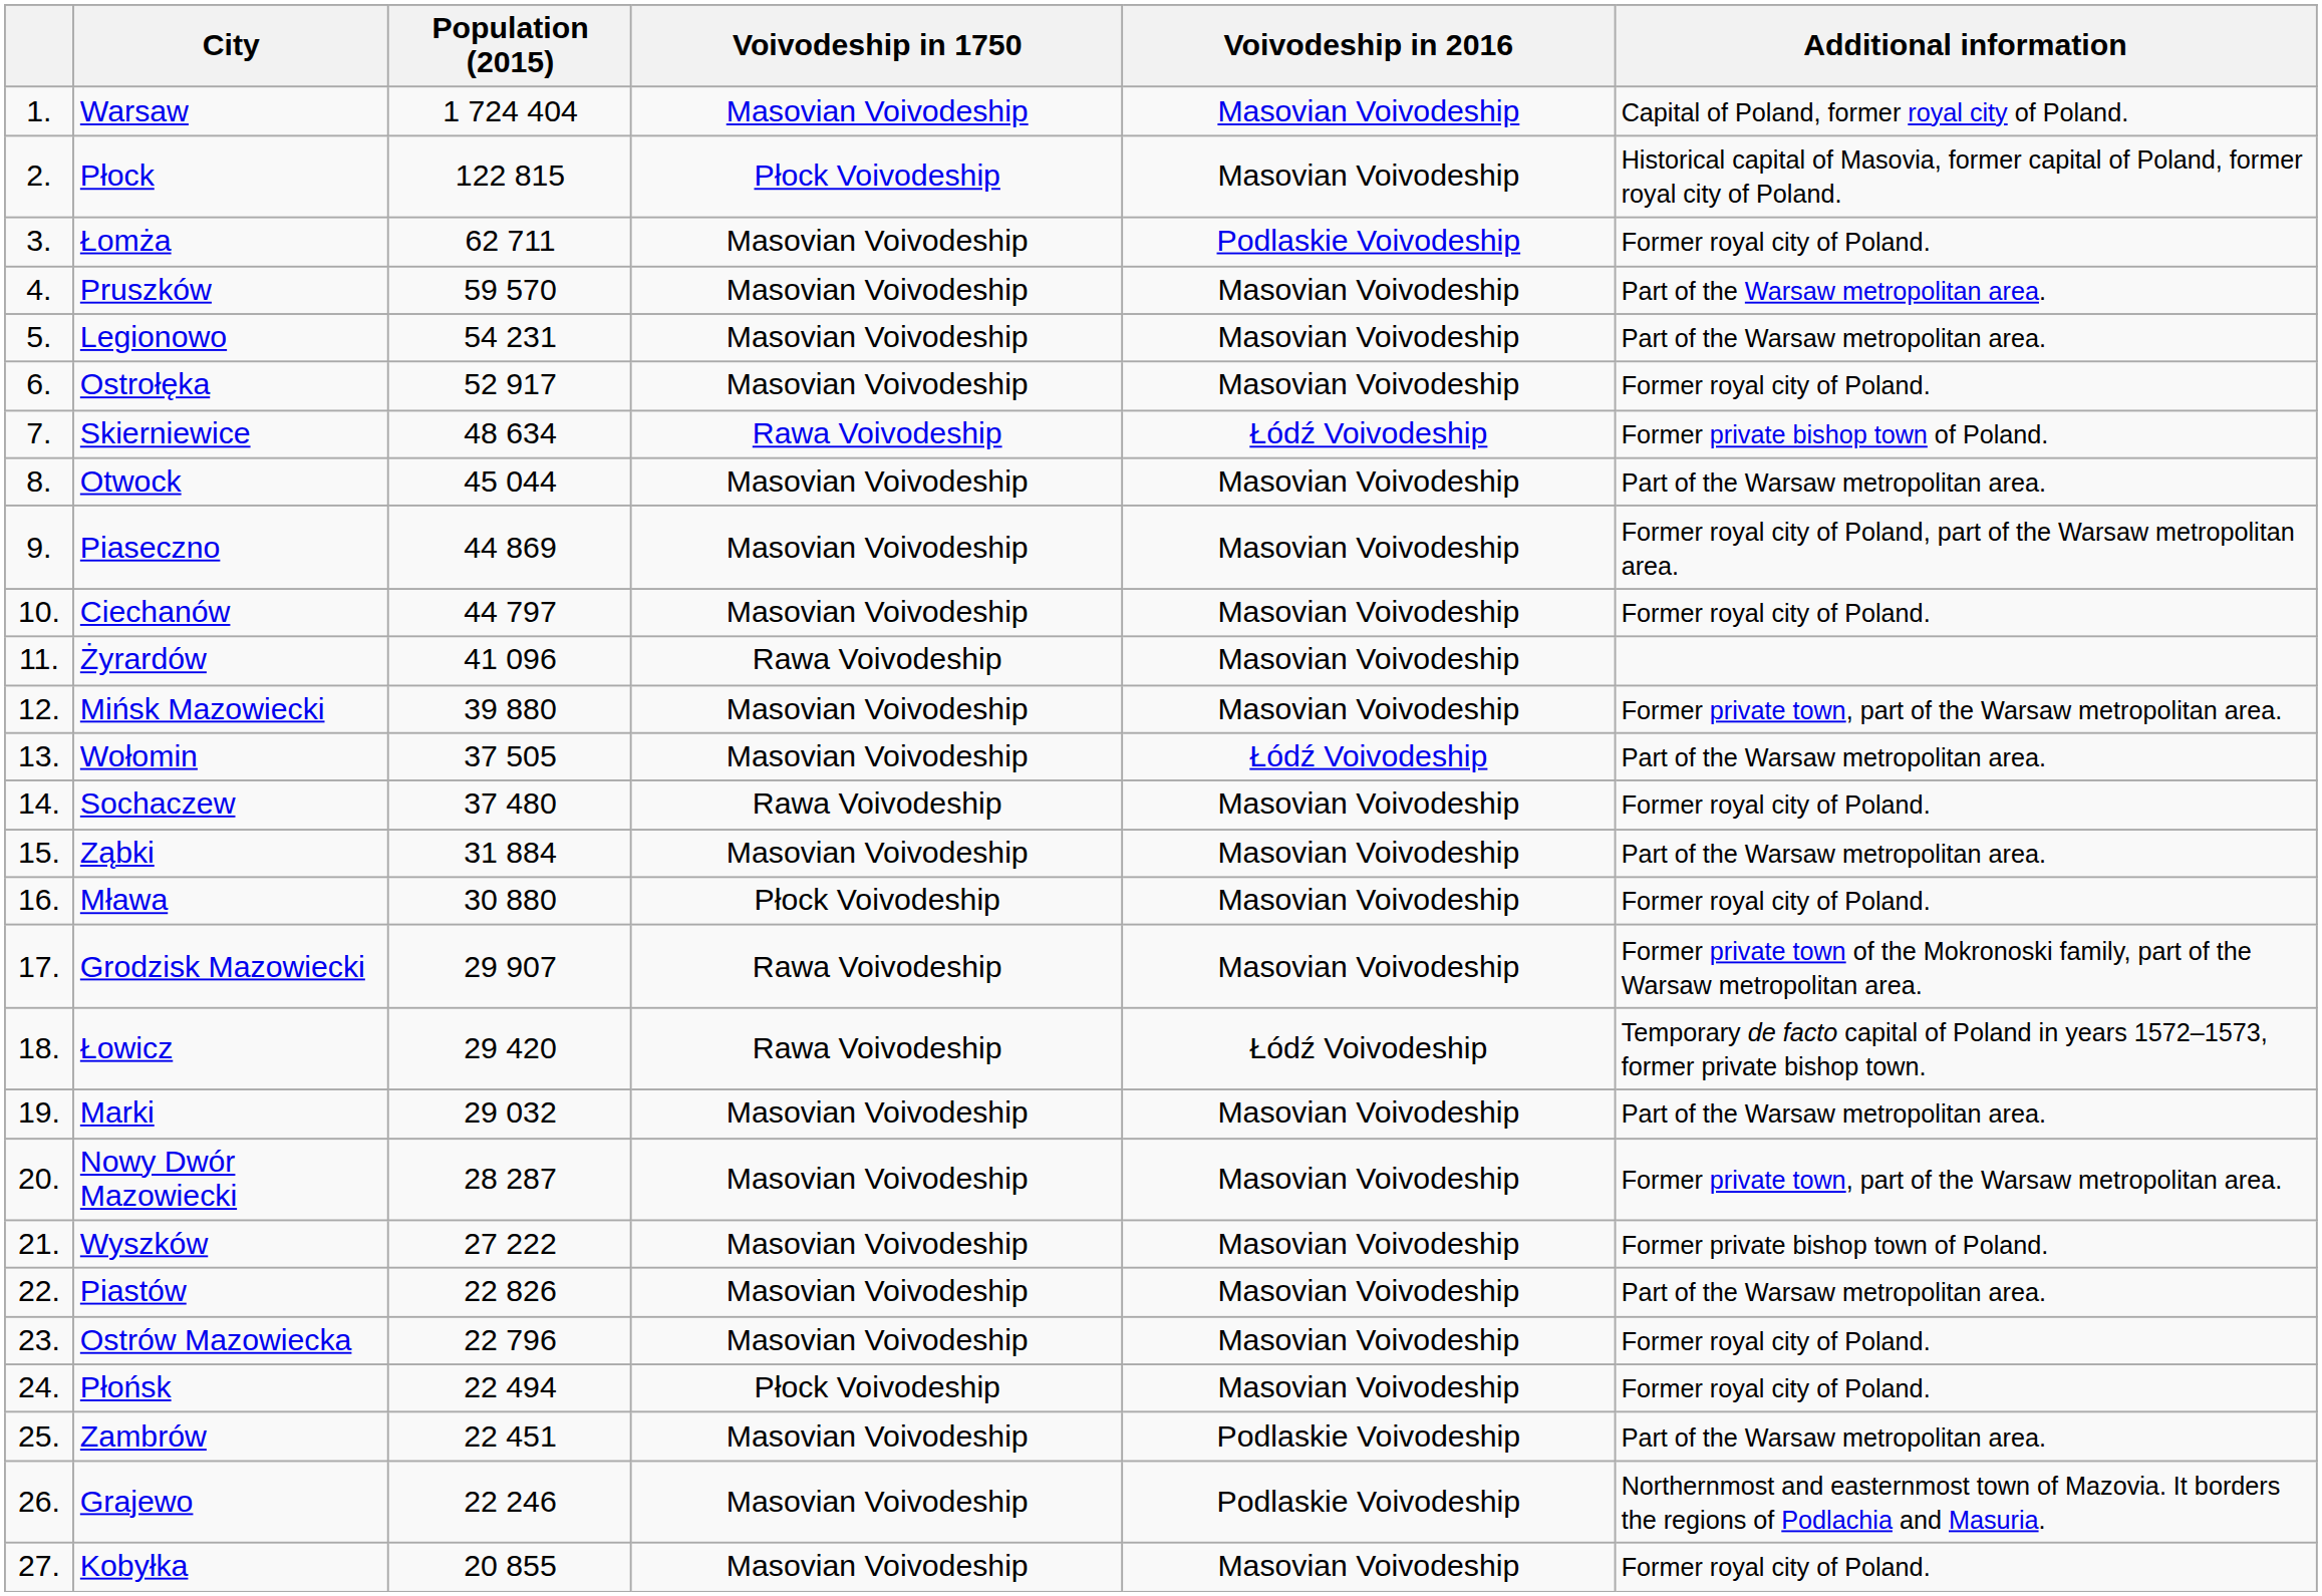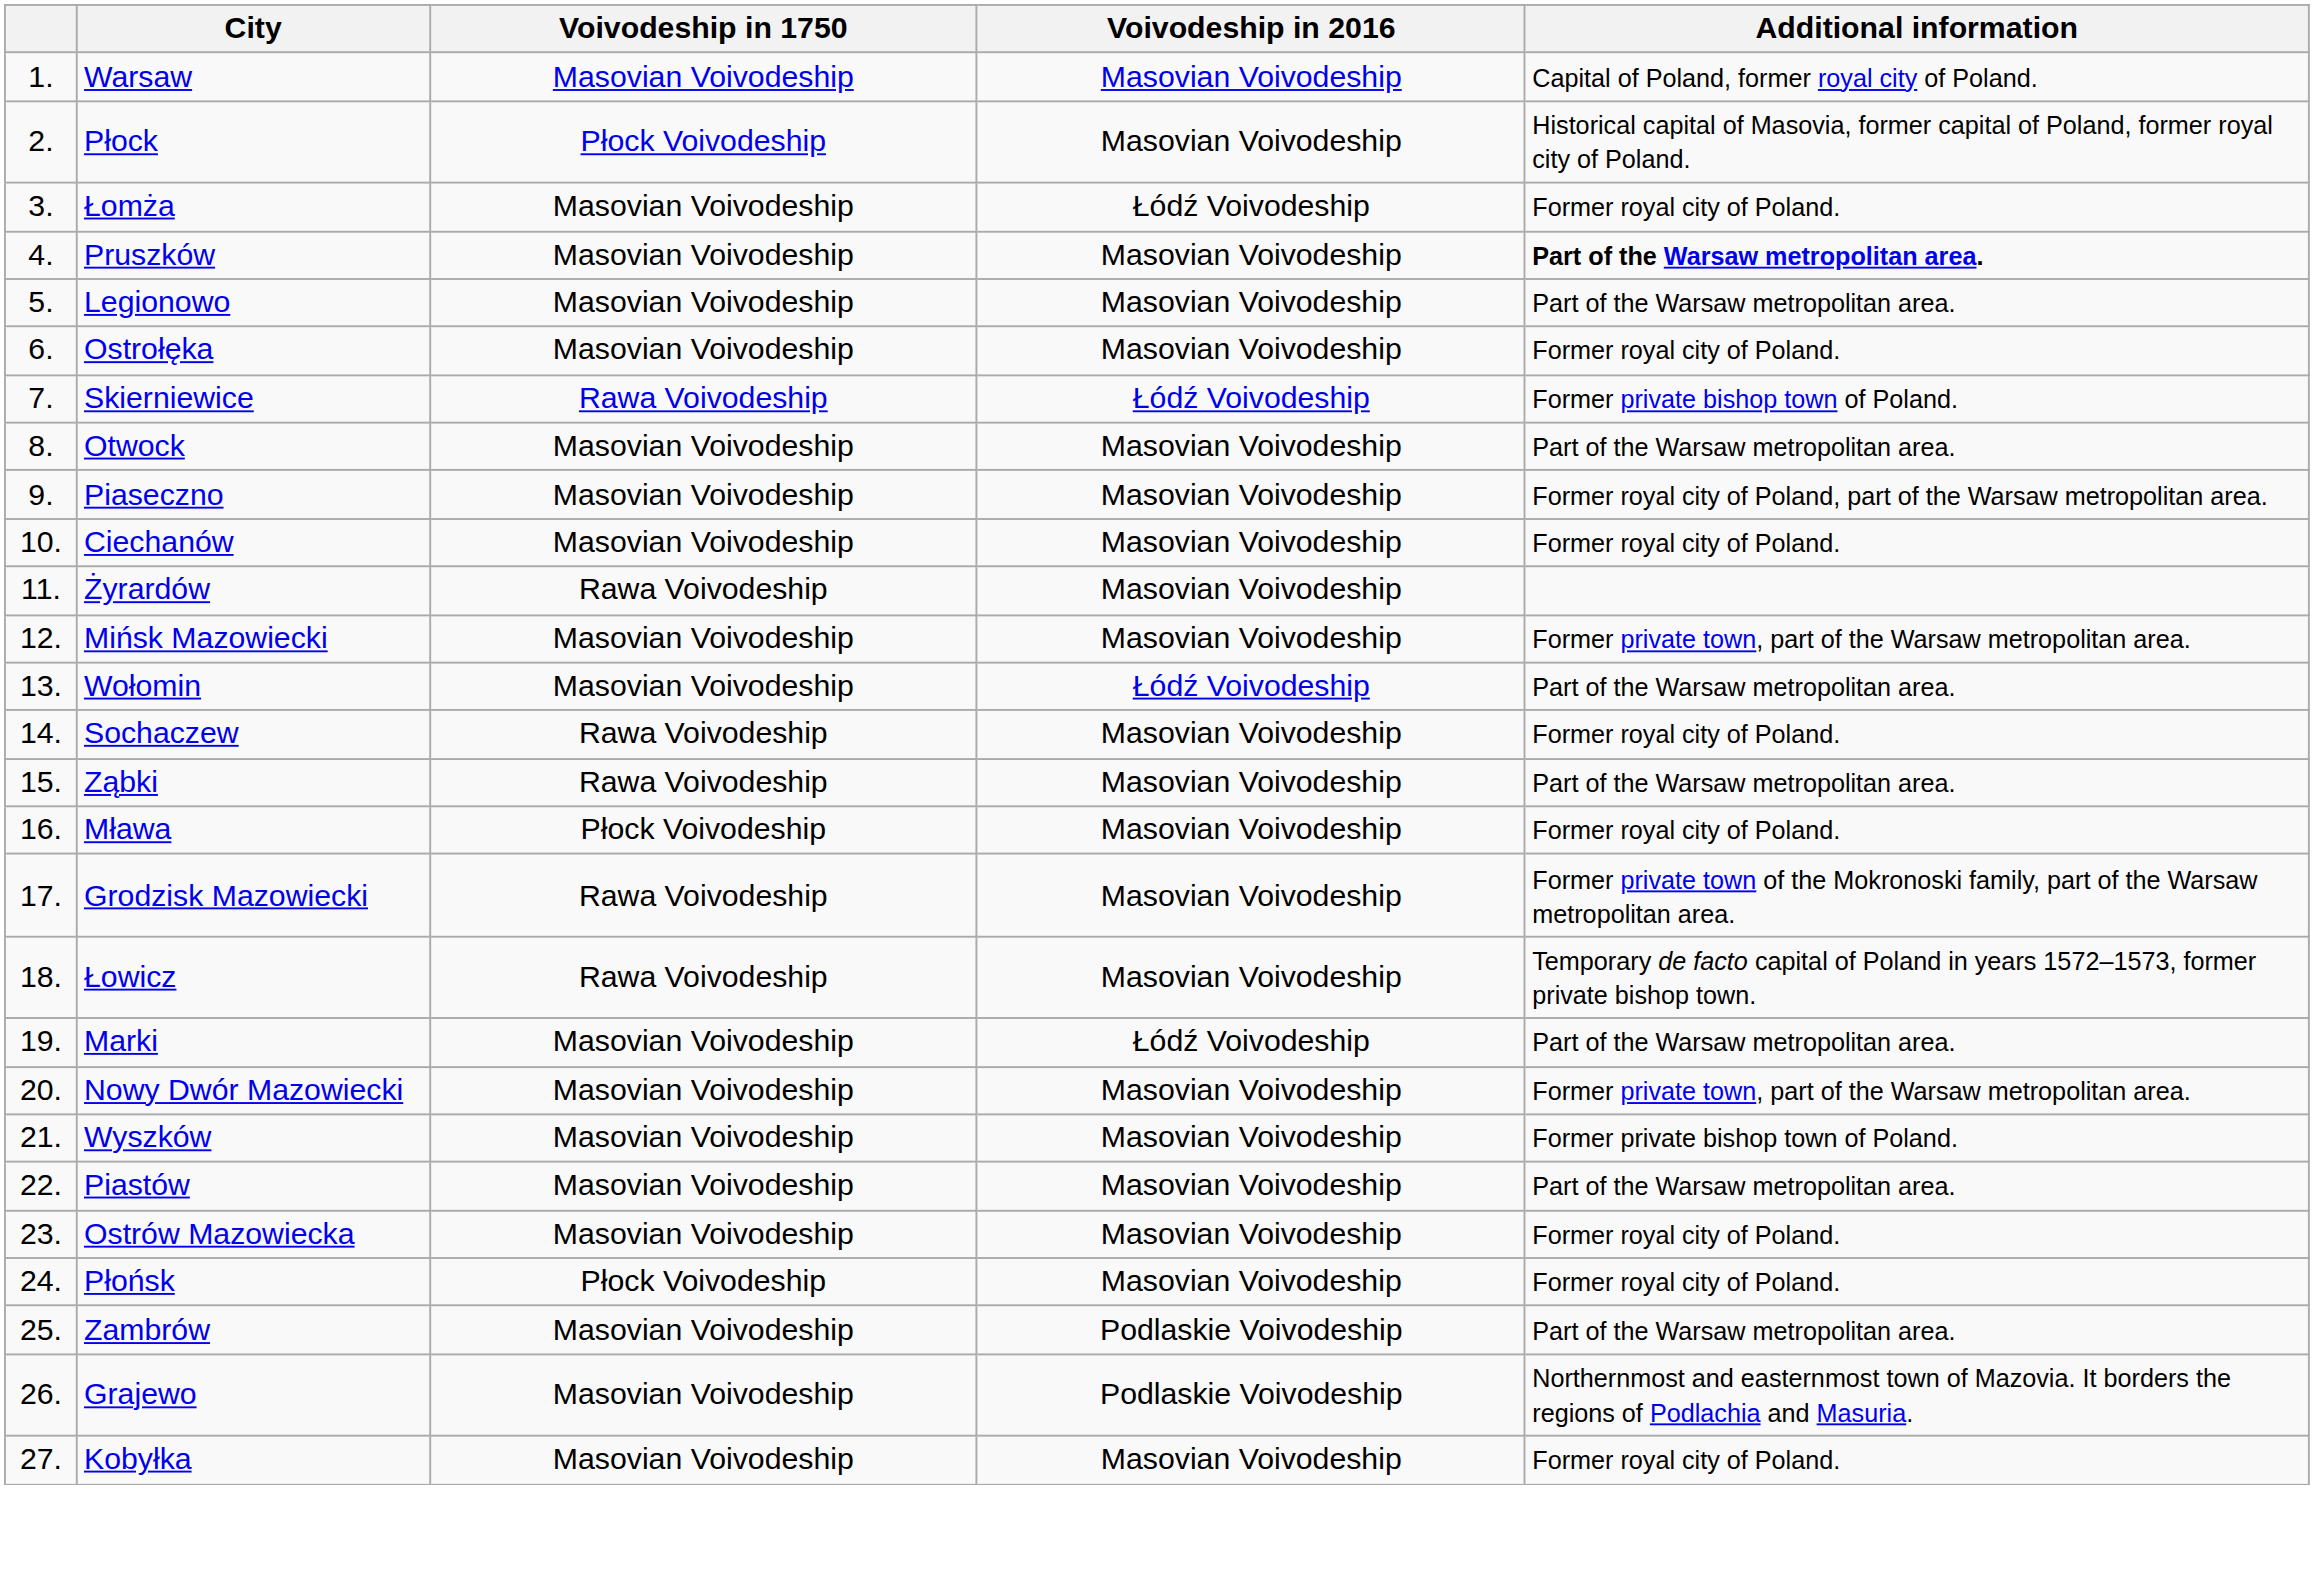- column: Population (2015) | 1 724 404 | 122 815 | 62 711 | 59 570 | 54 231 | 52 917 | 48 634 | 45 044 | 44 869 | 44 797 | 41 096 | 39 880 | 37 505 | 37 480 | 31 884 | 30 880 | 29 907 | 29 420 | 29 032 | 28 287 | 27 222 | 22 826 | 22 796 | 22 494 | 22 451 | 22 246 | 20 855
Łomża | Voivodeship in 2016: Podlaskie Voivodeship -> Łódź Voivodeship
Pruszków | Additional information: normal -> bold
Ząbki | Voivodeship in 1750: Masovian Voivodeship -> Rawa Voivodeship
Łowicz | Voivodeship in 2016: Łódź Voivodeship -> Masovian Voivodeship
Marki | Voivodeship in 2016: Masovian Voivodeship -> Łódź Voivodeship
